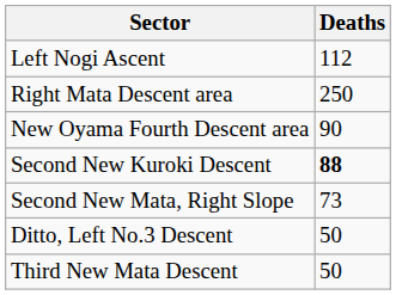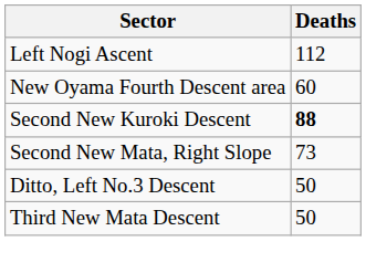- row: Right Mata Descent area | 250
New Oyama Fourth Descent area | Deaths: 90 -> 60
